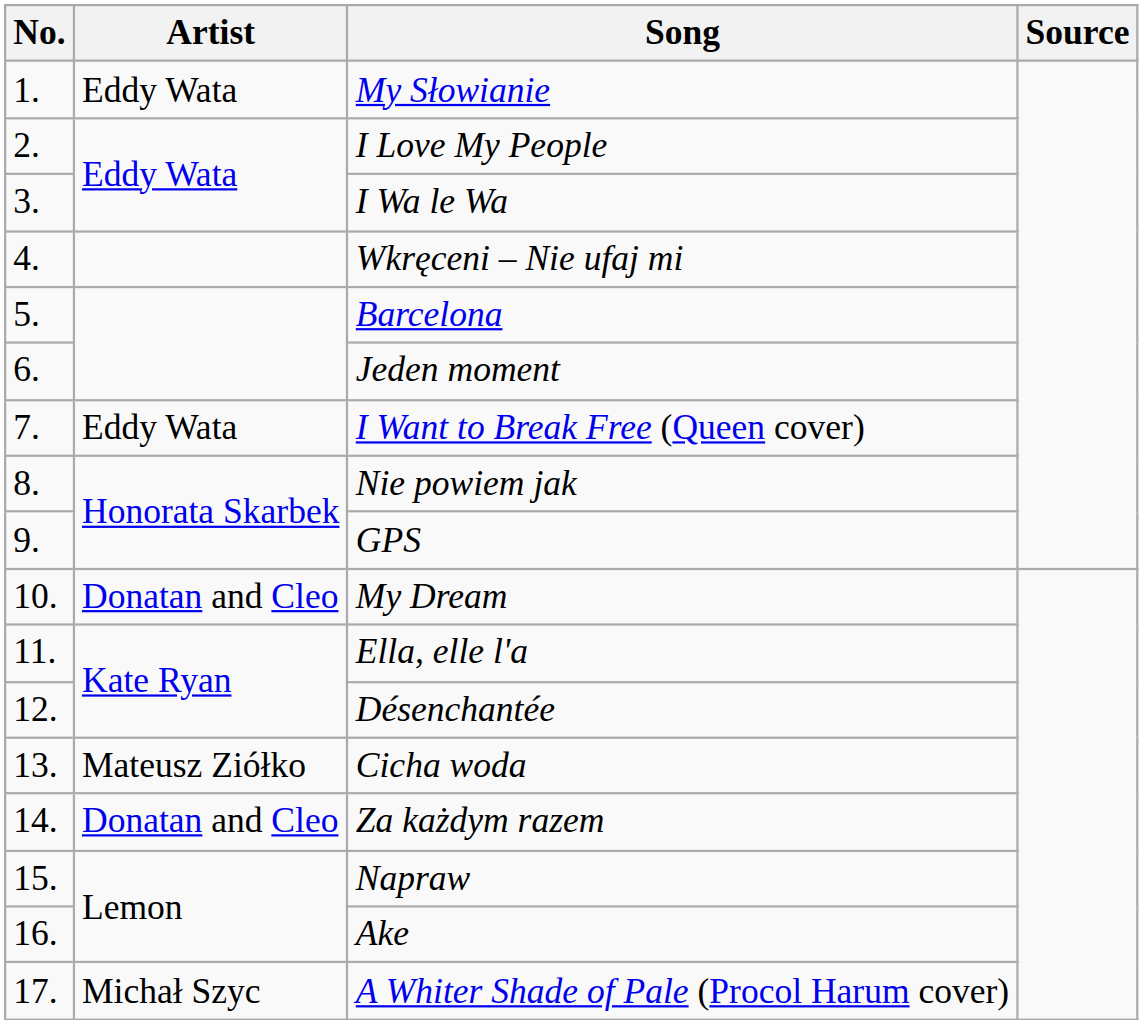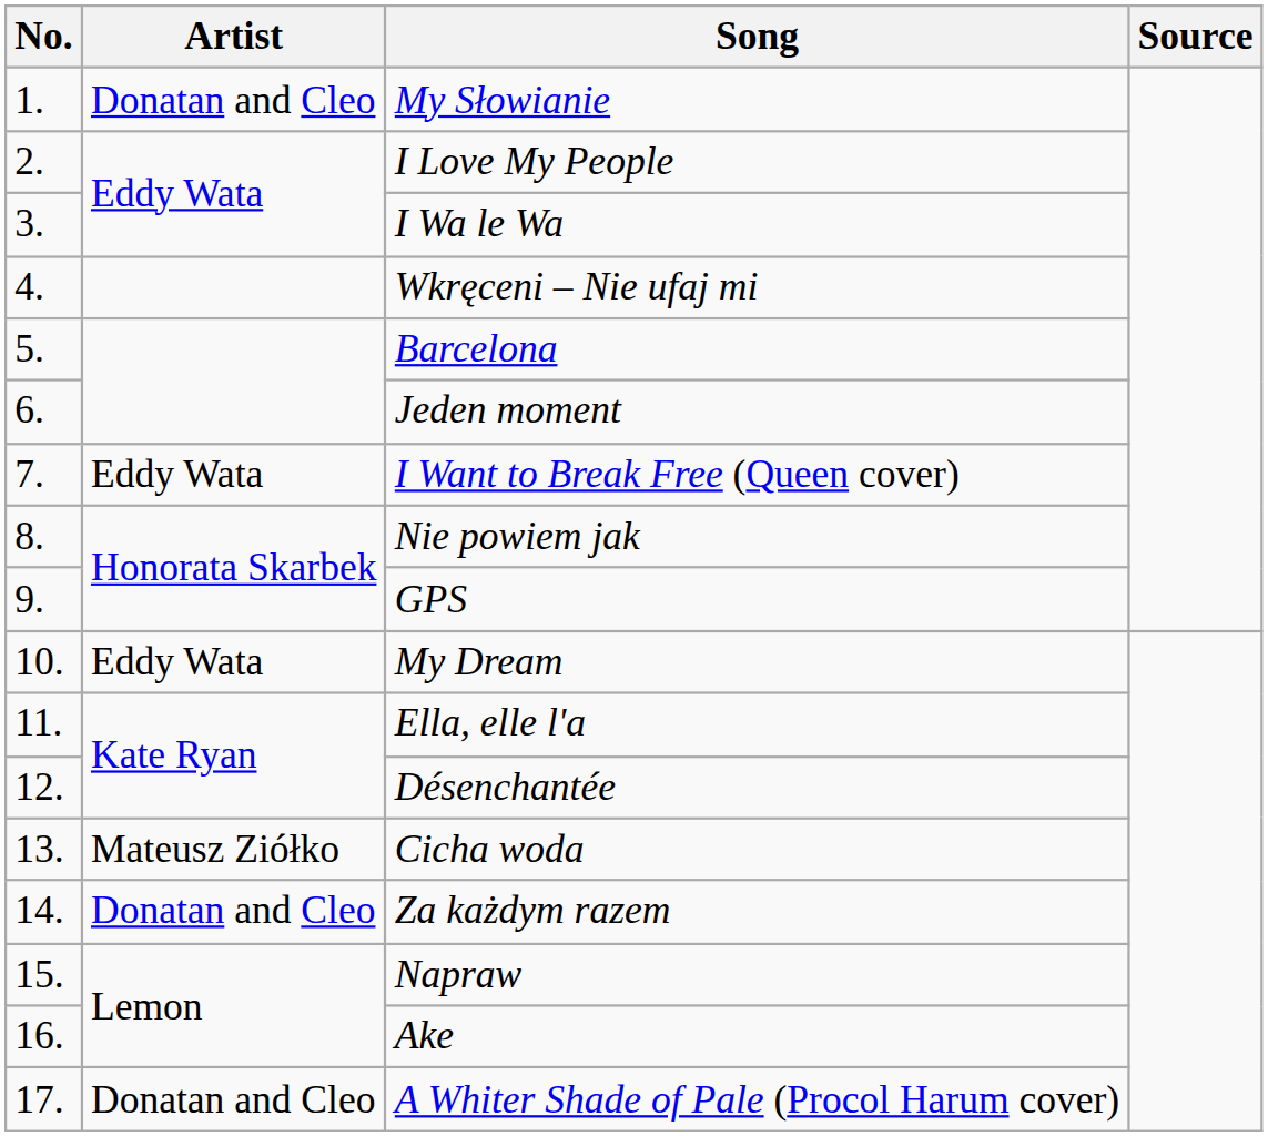My Słowianie | Artist: Eddy Wata -> Donatan and Cleo
My Dream | Artist: Donatan and Cleo -> Eddy Wata
A Whiter Shade of Pale (Procol Harum cover) | Artist: Michał Szyc -> Donatan and Cleo
